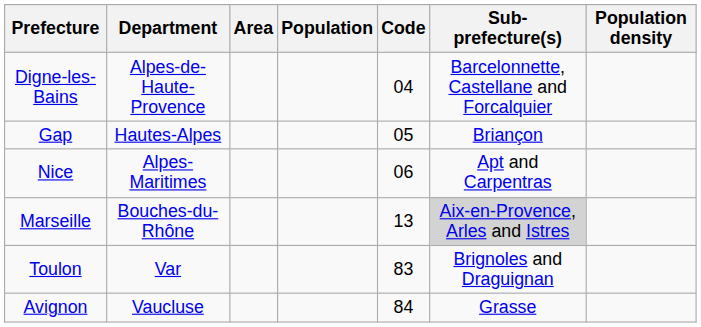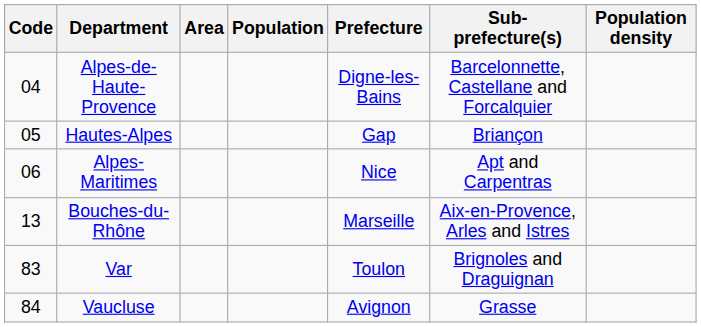columns swapped: Code <-> Prefecture
Bouches-du-Rhône | Sub-prefecture(s): lightgrey background -> no background
